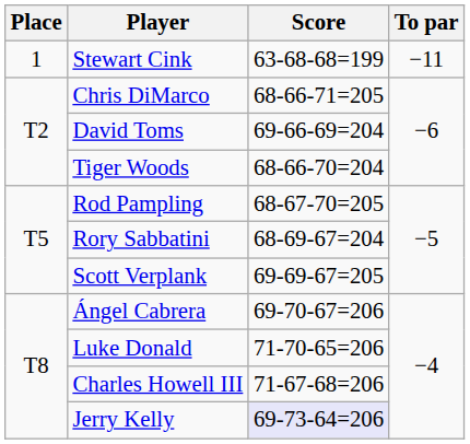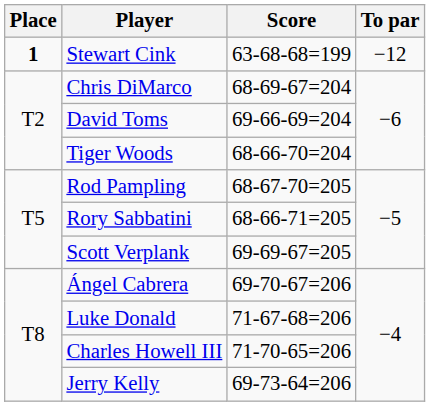Stewart Cink | Place: normal -> bold
Stewart Cink | To par: −11 -> −12
Chris DiMarco | Score: 68-66-71=205 -> 68-69-67=204
Rory Sabbatini | Score: 68-69-67=204 -> 68-66-71=205
Luke Donald | Score: 71-70-65=206 -> 71-67-68=206
Charles Howell III | Score: 71-67-68=206 -> 71-70-65=206
Jerry Kelly | Score: lavender background -> no background
